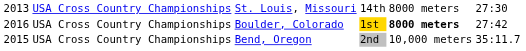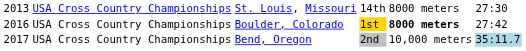Bend, Oregon | column 1: 2015 -> 2017
Bend, Oregon | column 6: no background -> lightblue background
